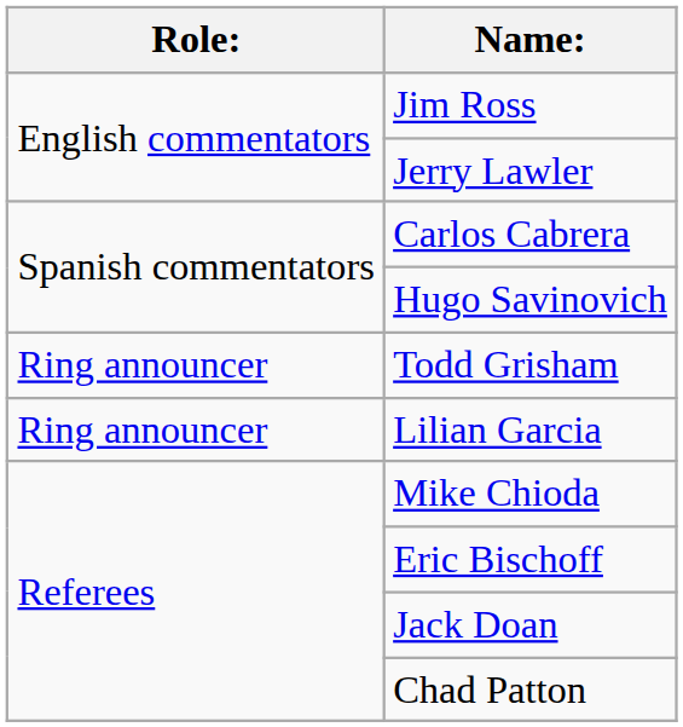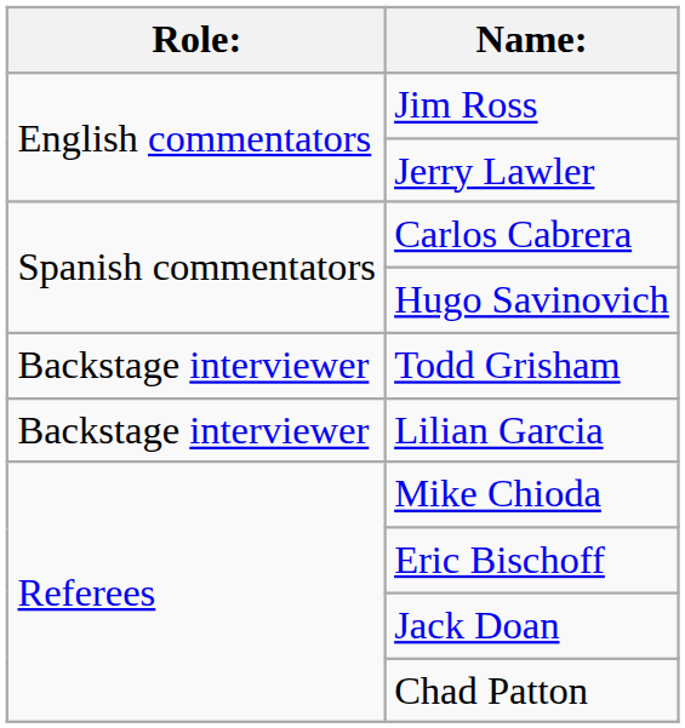Todd Grisham | Role:: Ring announcer -> Backstage interviewer
Lilian Garcia | Role:: Ring announcer -> Backstage interviewer
